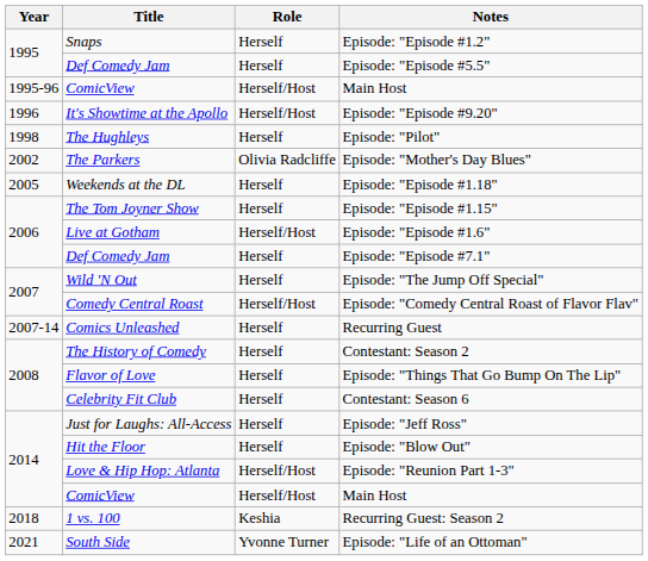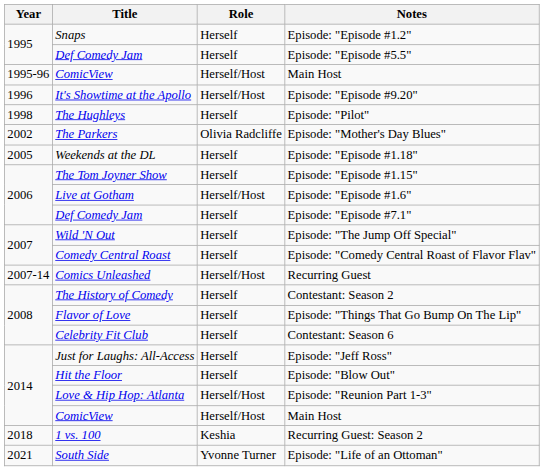Episode: "Comedy Central Roast of Flavor Flav" | Role: Herself/Host -> Herself
Recurring Guest | Role: Herself -> Herself/Host
